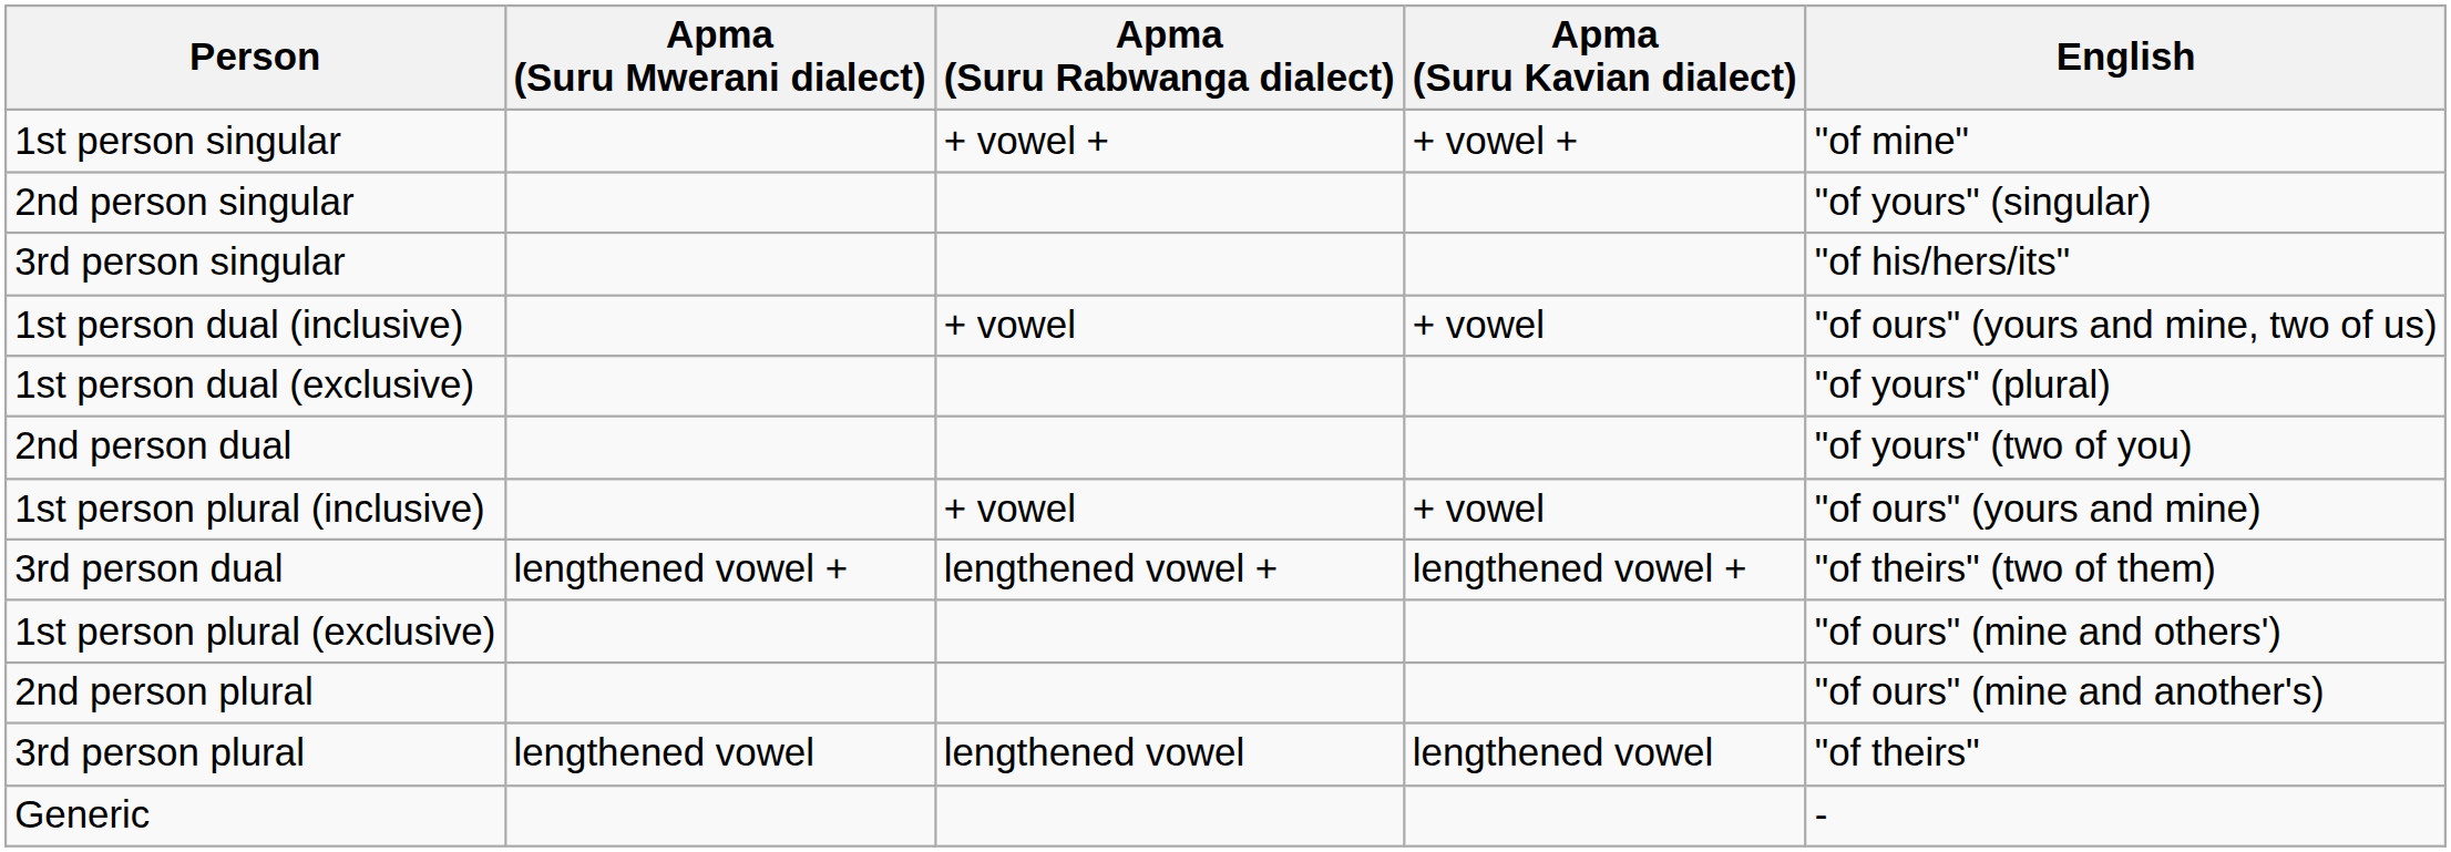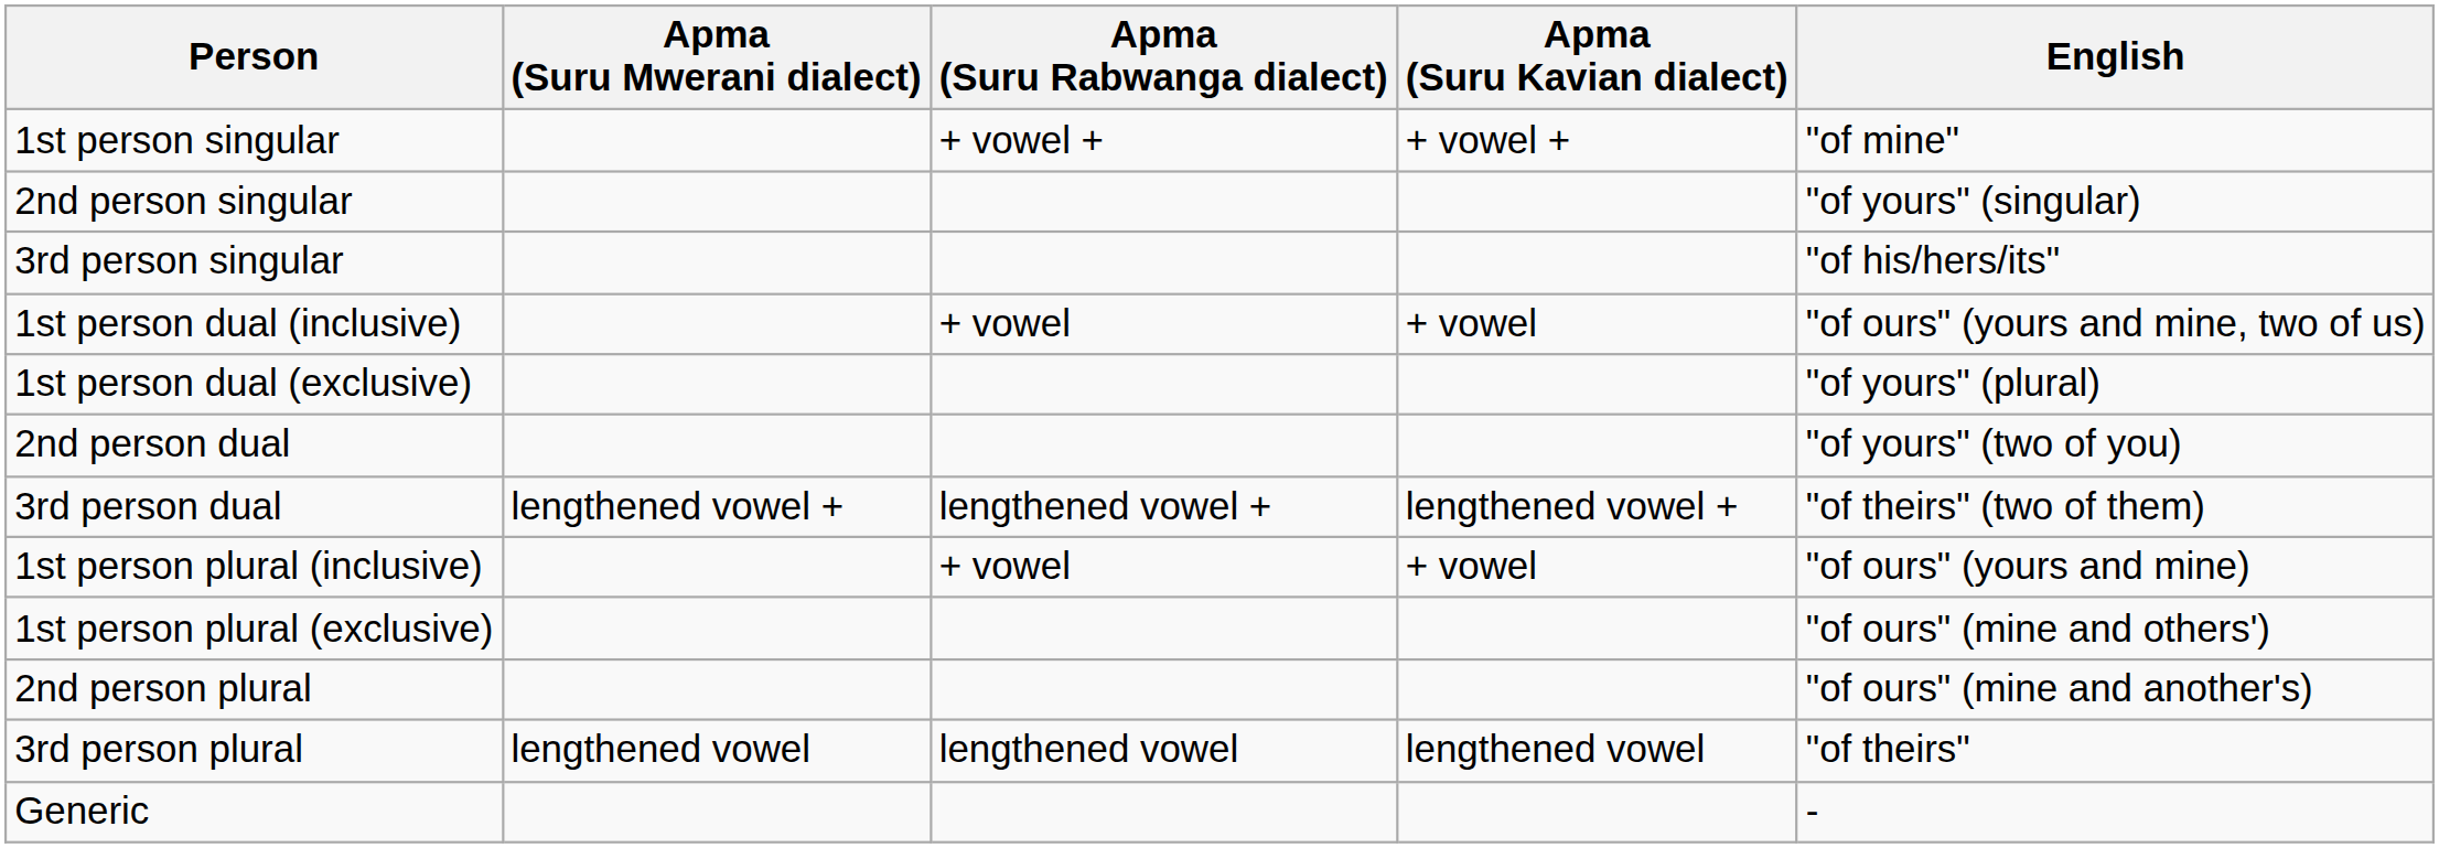rows swapped: 3rd person dual <-> 1st person plural (inclusive)
